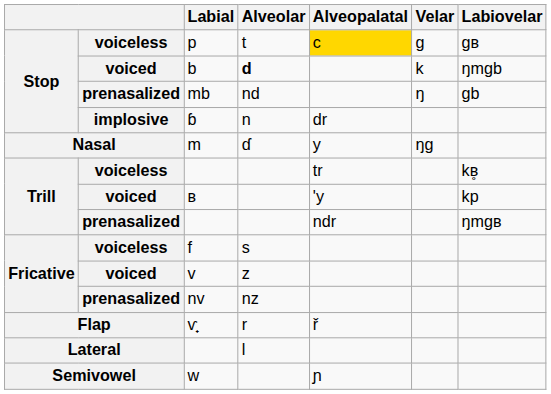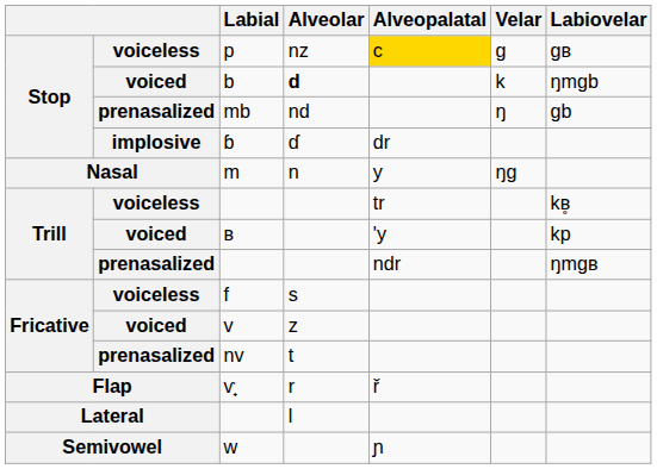p | Alveolar: t -> nz
ɓ | Alveolar: n -> ɗ
m | Alveolar: ɗ -> n
nv | Alveolar: nz -> t
